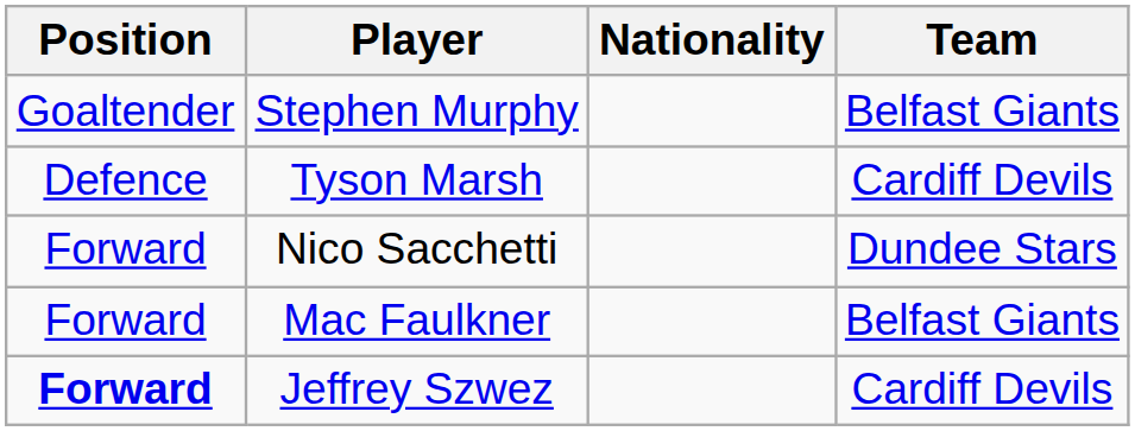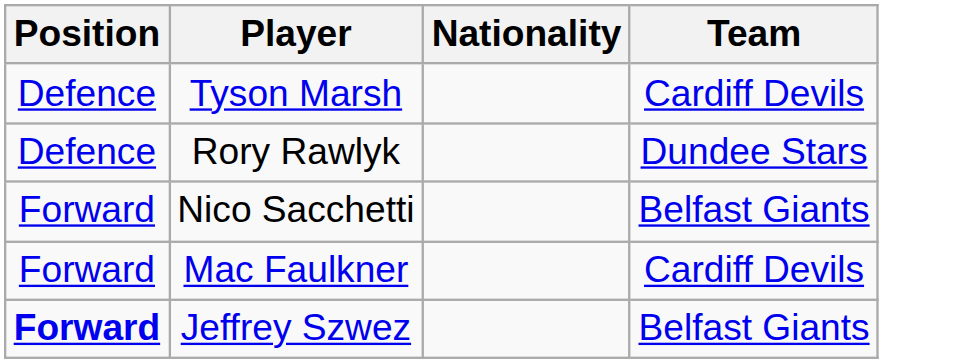- row: Goaltender | Stephen Murphy | Belfast Giants
+ row: Defence | Rory Rawlyk | Dundee Stars
Nico Sacchetti | Team: Dundee Stars -> Belfast Giants
Mac Faulkner | Team: Belfast Giants -> Cardiff Devils
Jeffrey Szwez | Team: Cardiff Devils -> Belfast Giants
